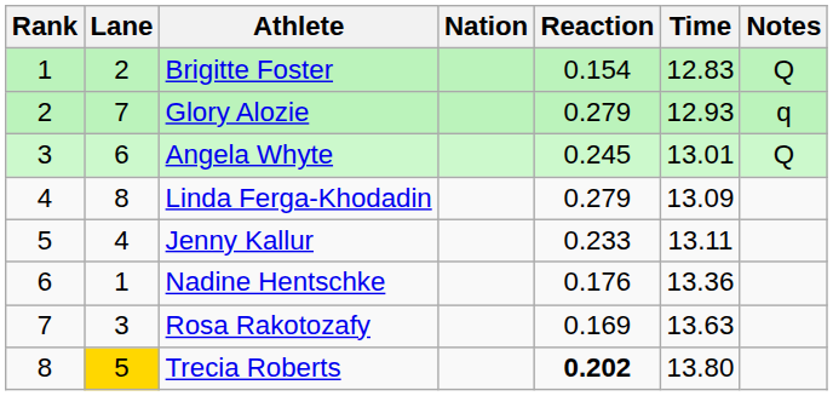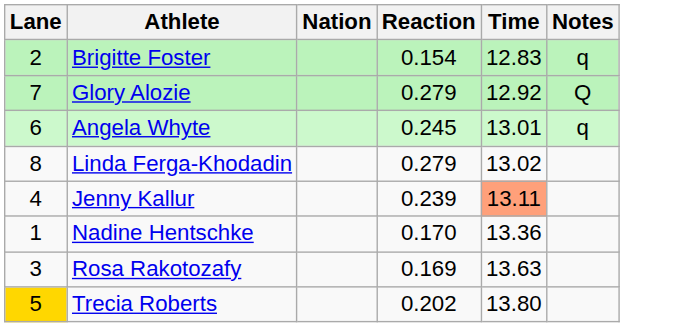- column: Rank | 1 | 2 | 3 | 4 | 5 | 6 | 7 | 8
Brigitte Foster | Notes: Q -> q
Glory Alozie | Time: 12.93 -> 12.92
Glory Alozie | Notes: q -> Q
Angela Whyte | Notes: Q -> q
Linda Ferga-Khodadin | Time: 13.09 -> 13.02
Jenny Kallur | Reaction: 0.233 -> 0.239
Jenny Kallur | Time: no background -> lightsalmon background
Nadine Hentschke | Reaction: 0.176 -> 0.170
Trecia Roberts | Reaction: bold -> normal
